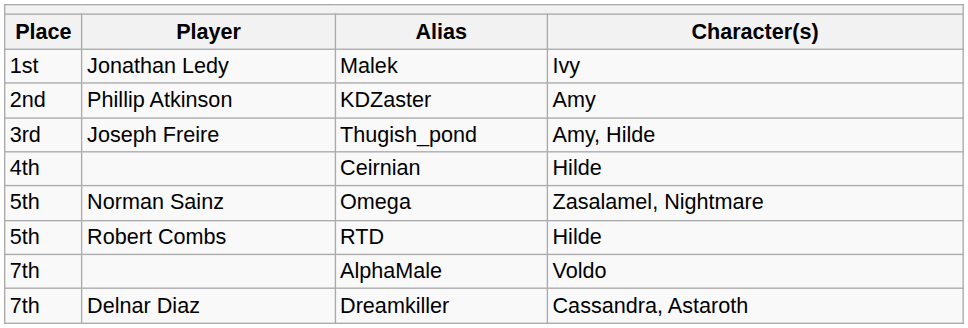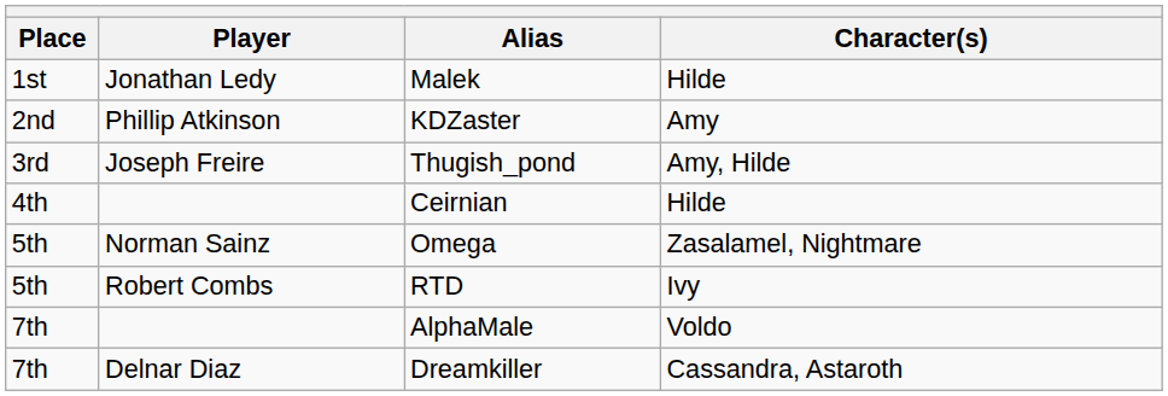Malek | Character(s): Ivy -> Hilde
RTD | Character(s): Hilde -> Ivy
